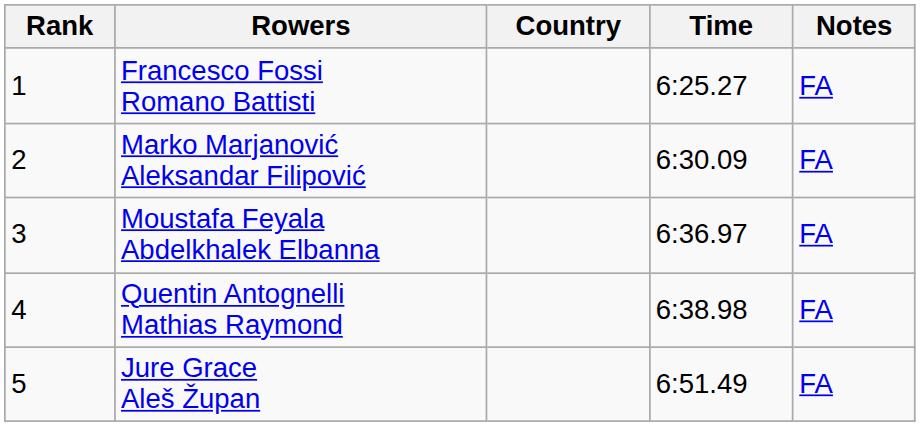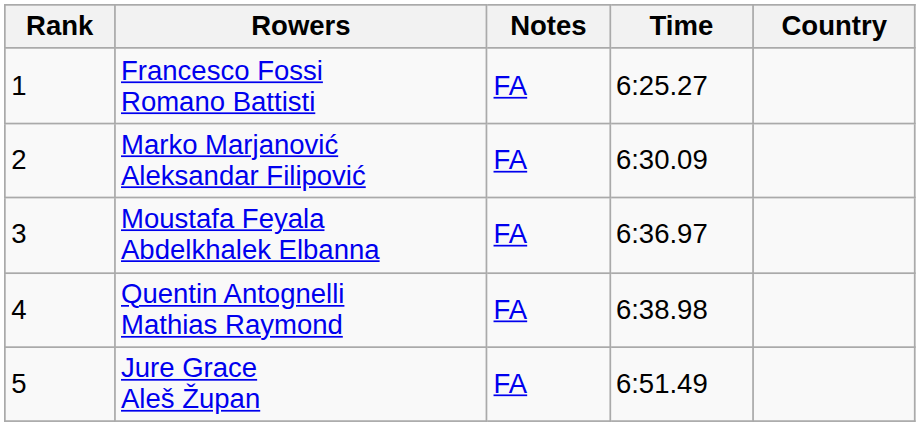columns swapped: Country <-> Notes
